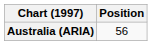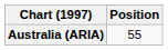Australia (ARIA) | Position: 56 -> 55
